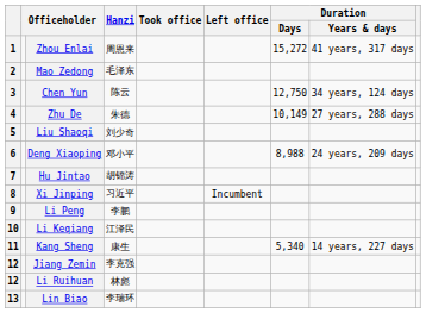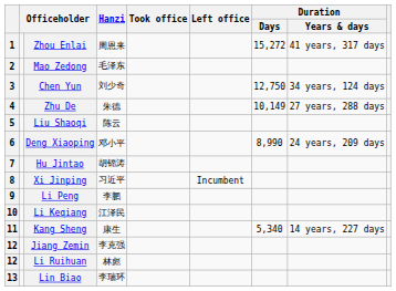Chen Yun | Hanzi: 陈云 -> 刘少奇
Liu Shaoqi | Hanzi: 刘少奇 -> 陈云
Deng Xiaoping | Duration / Days: 8,988 -> 8,990
